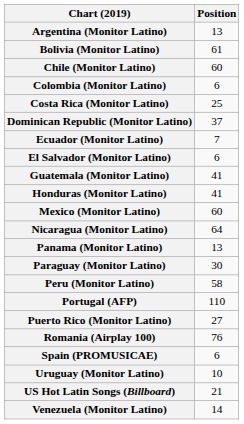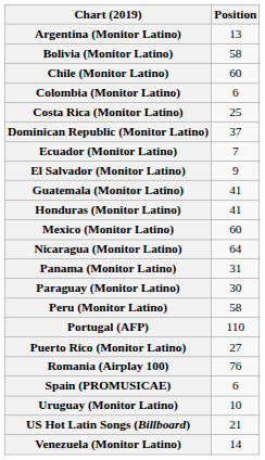Bolivia (Monitor Latino) | Position: 61 -> 58
El Salvador (Monitor Latino) | Position: 6 -> 9
Panama (Monitor Latino) | Position: 13 -> 31
